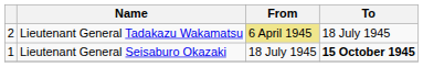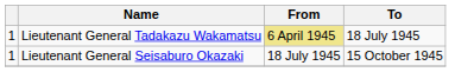Lieutenant General Tadakazu Wakamatsu | column 1: 2 -> 1
Lieutenant General Seisaburo Okazaki | To: bold -> normal
